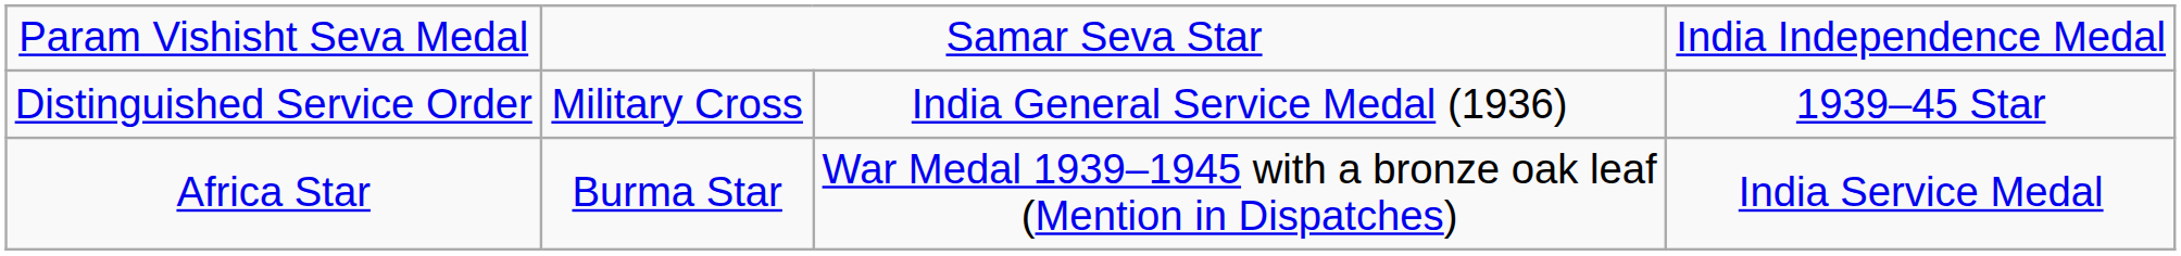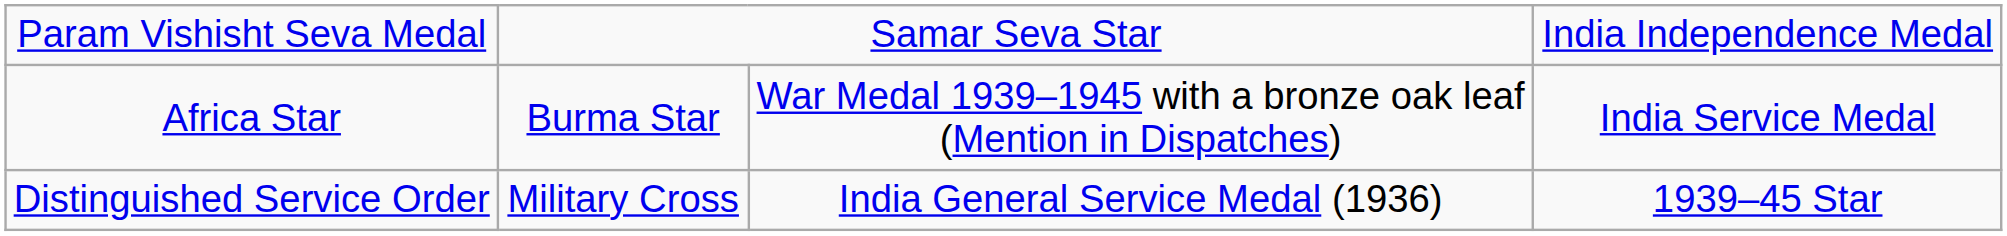rows swapped: Distinguished Service Order <-> Africa Star
